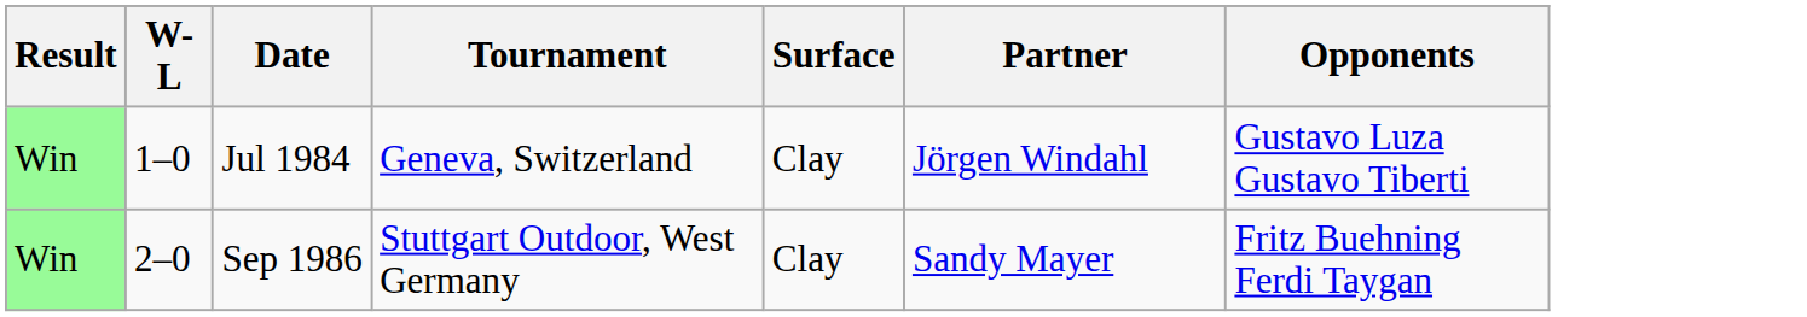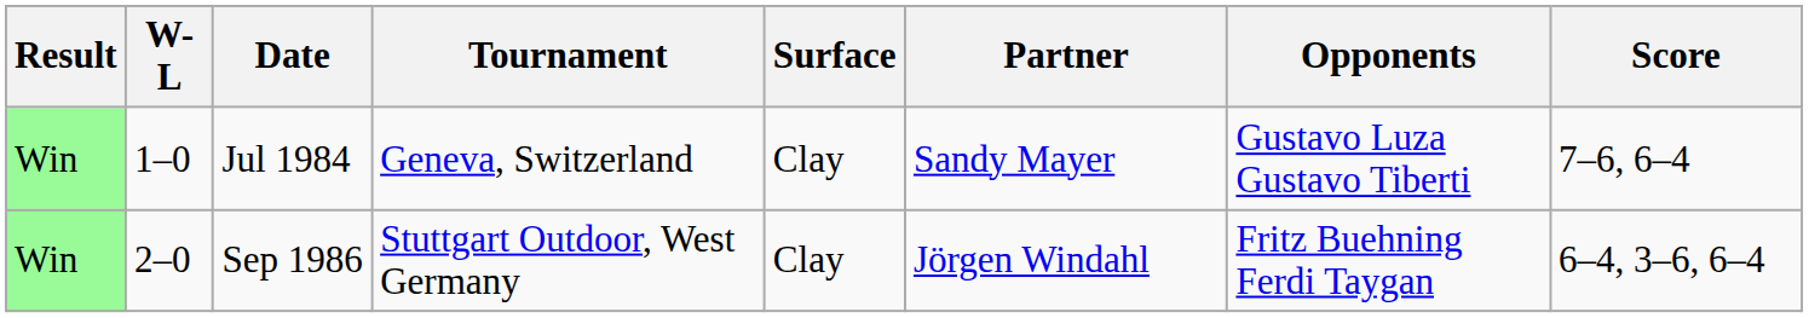+ column: Score | 7–6, 6–4 | 6–4, 3–6, 6–4
Jul 1984 | Partner: Jörgen Windahl -> Sandy Mayer
Sep 1986 | Partner: Sandy Mayer -> Jörgen Windahl
